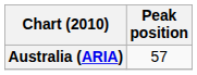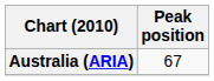Australia (ARIA) | Peak position: 57 -> 67
